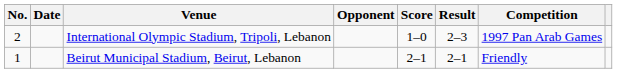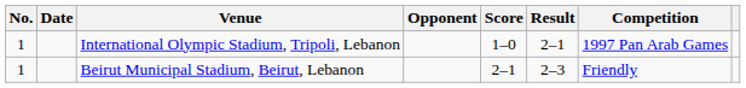International Olympic Stadium, Tripoli, Lebanon | No.: 2 -> 1
International Olympic Stadium, Tripoli, Lebanon | Result: 2–3 -> 2–1
Beirut Municipal Stadium, Beirut, Lebanon | Result: 2–1 -> 2–3
